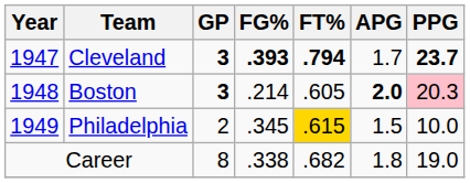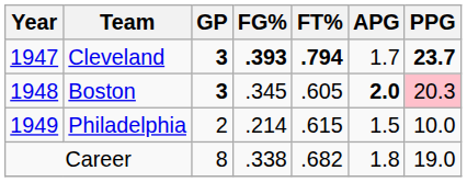Boston | FG%: .214 -> .345
Philadelphia | FG%: .345 -> .214
Philadelphia | FT%: gold background -> no background
